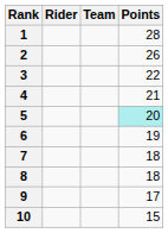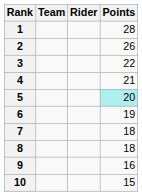columns swapped: Rider <-> Team
9 | Points: 17 -> 16
